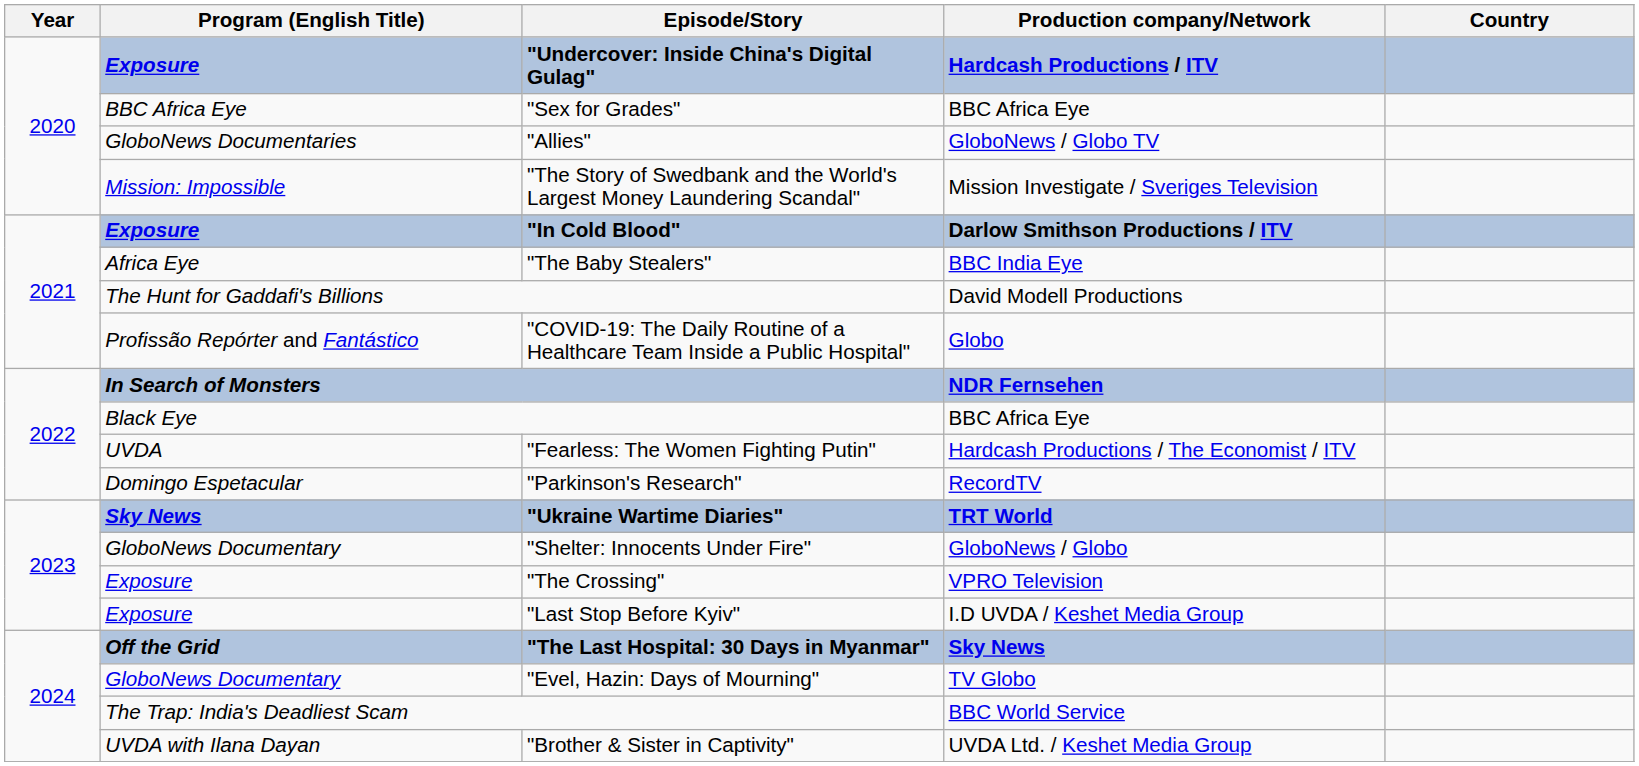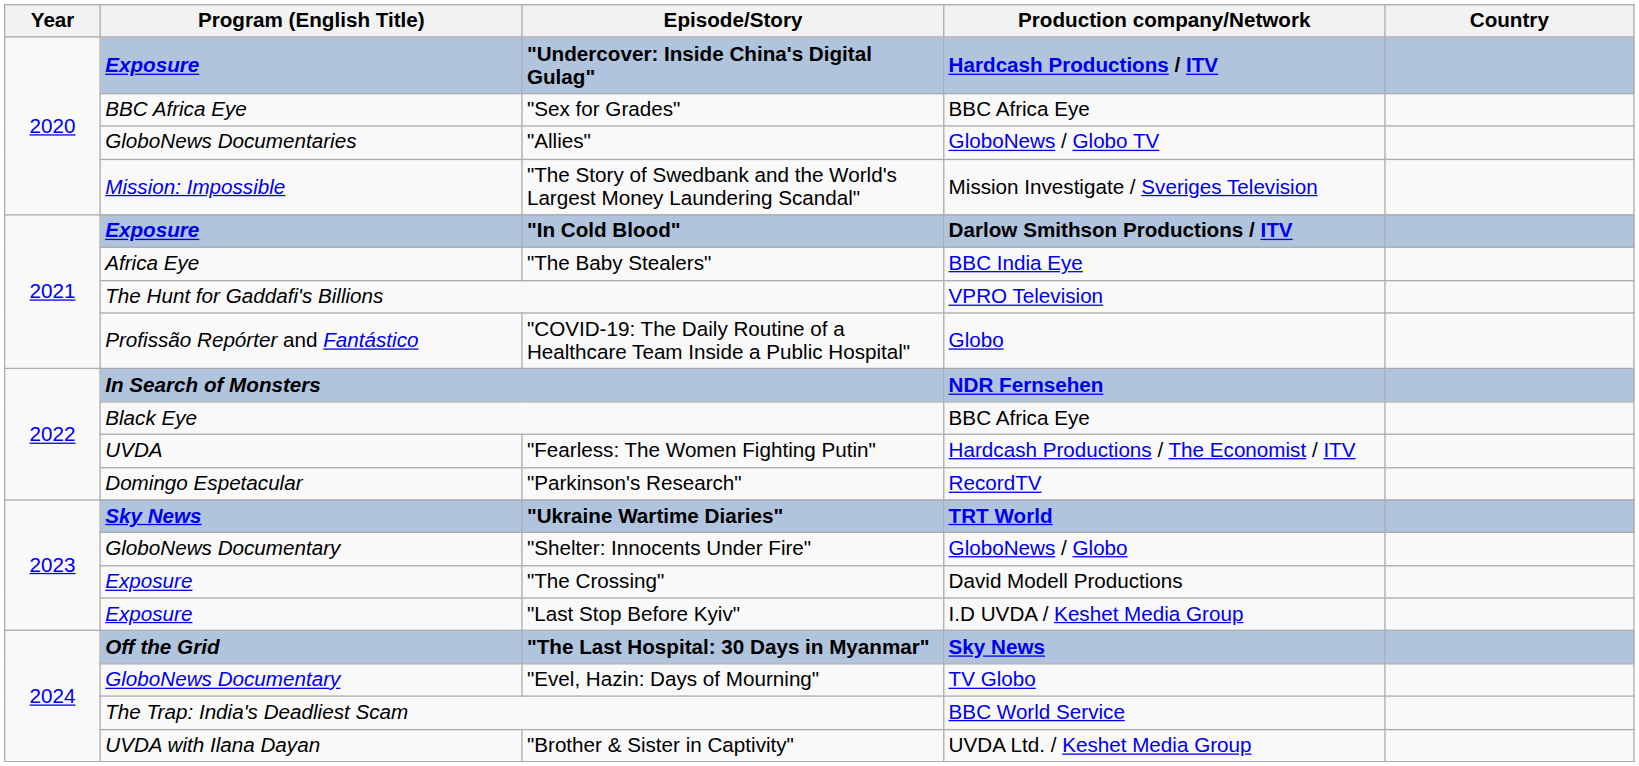The Hunt for Gaddafi's Billions | Production company/Network: David Modell Productions -> VPRO Television
"The Crossing" | Production company/Network: VPRO Television -> David Modell Productions
